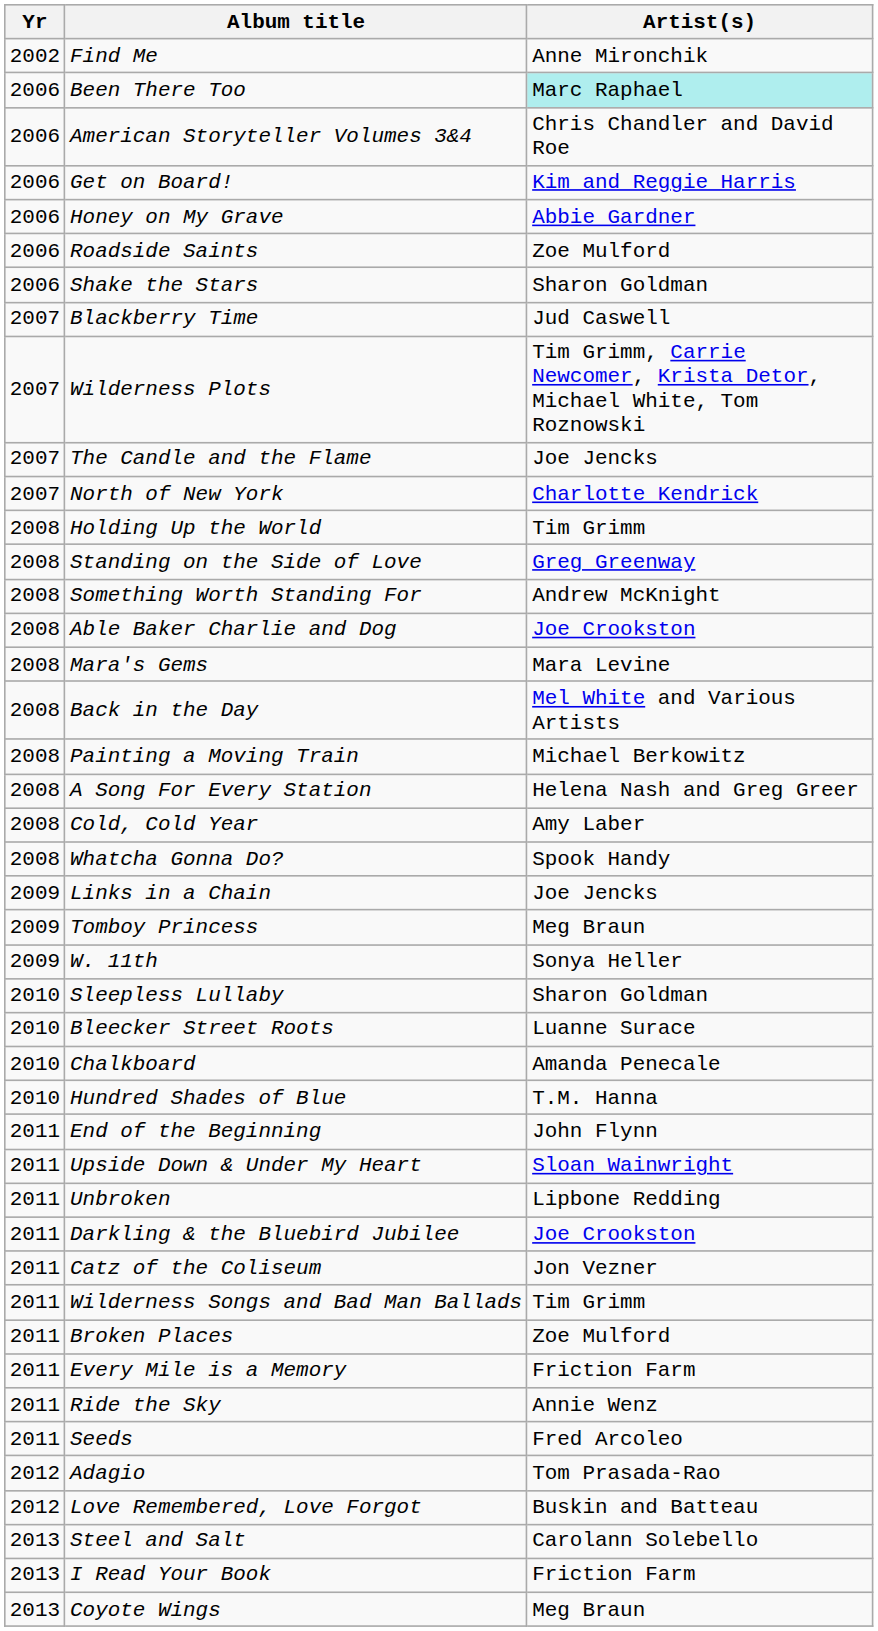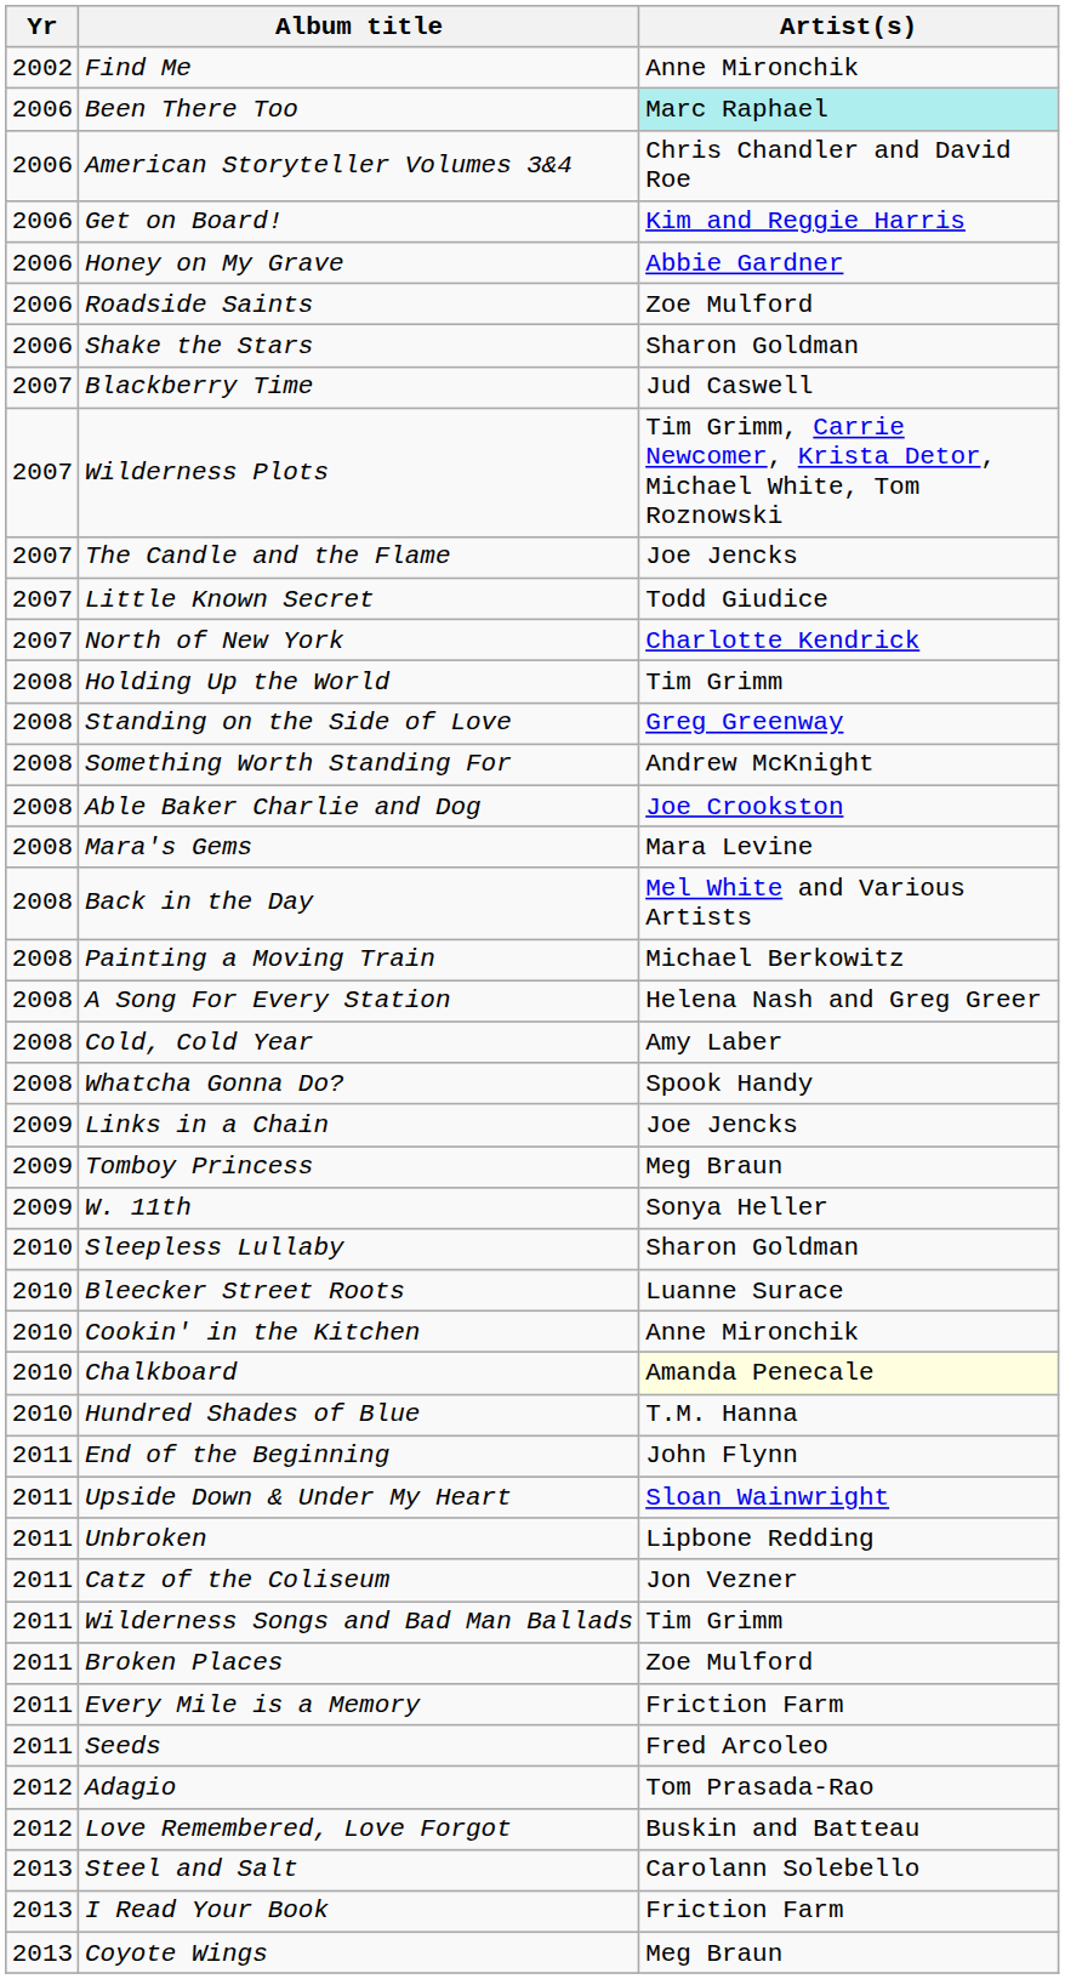+ row: 2007 | Little Known Secret | Todd Giudice
+ row: 2010 | Cookin' in the Kitchen | Anne Mironchik
Chalkboard | Artist(s): no background -> lightyellow background
- row: 2011 | Darkling & the Bluebird Jubilee | Joe Crookston
- row: 2011 | Ride the Sky | Annie Wenz
